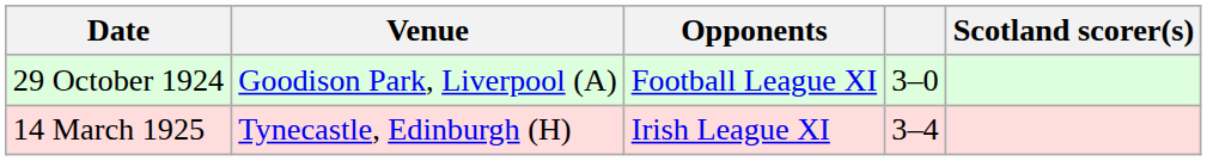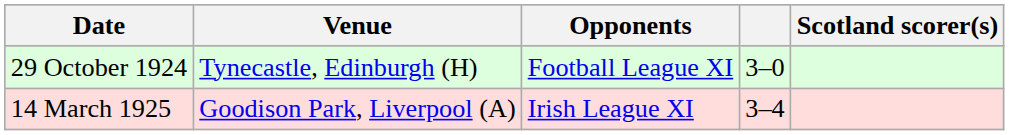29 October 1924 | Venue: Goodison Park, Liverpool (A) -> Tynecastle, Edinburgh (H)
14 March 1925 | Venue: Tynecastle, Edinburgh (H) -> Goodison Park, Liverpool (A)
